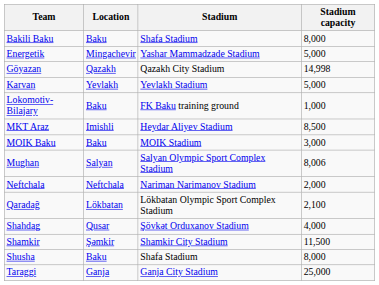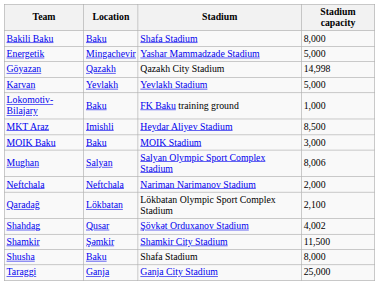Shahdag | Stadium capacity: 4,000 -> 4,002
